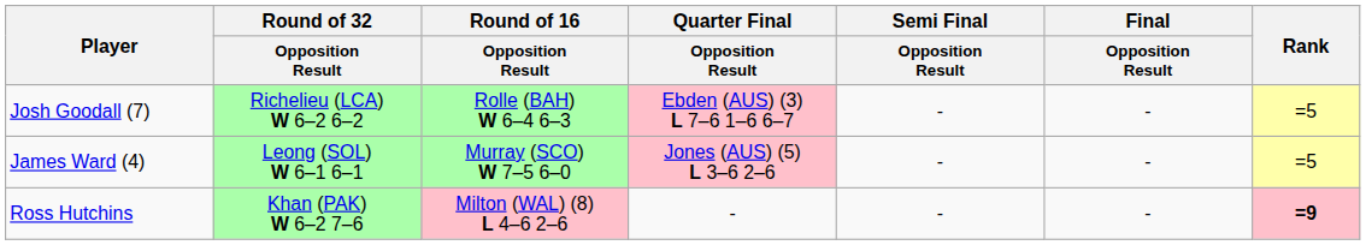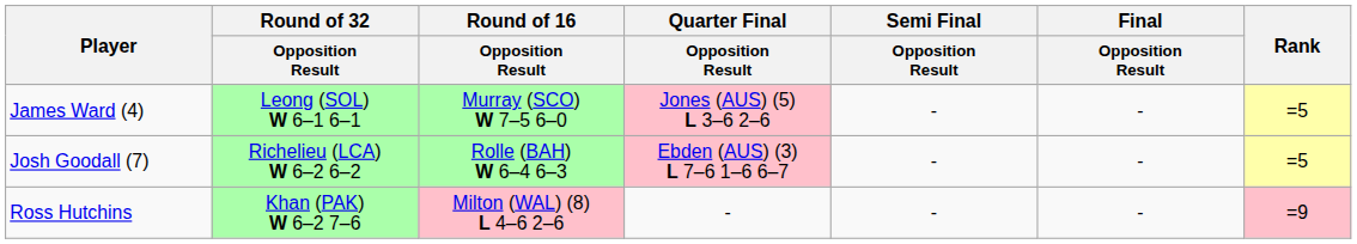rows swapped: James Ward (4) <-> Josh Goodall (7)
Ross Hutchins | Rank: bold -> normal
